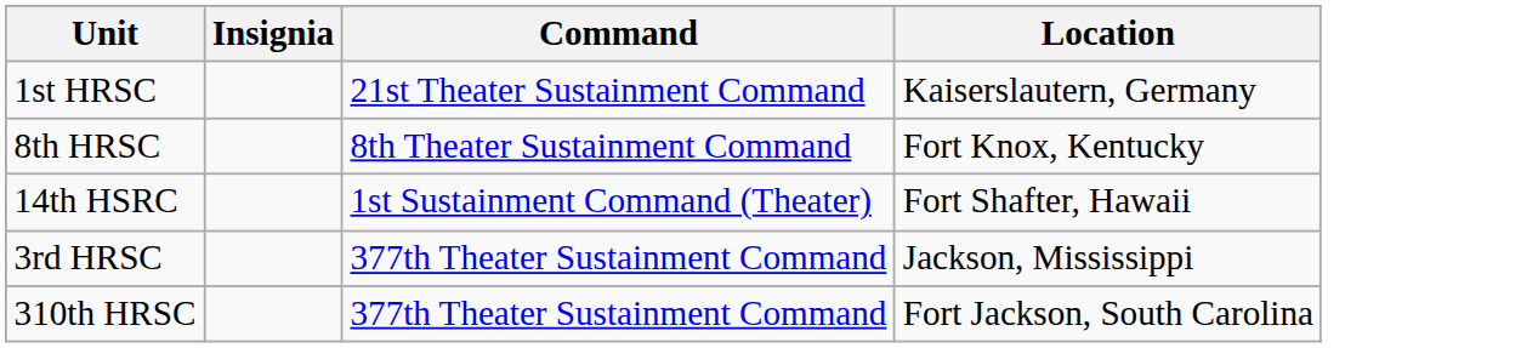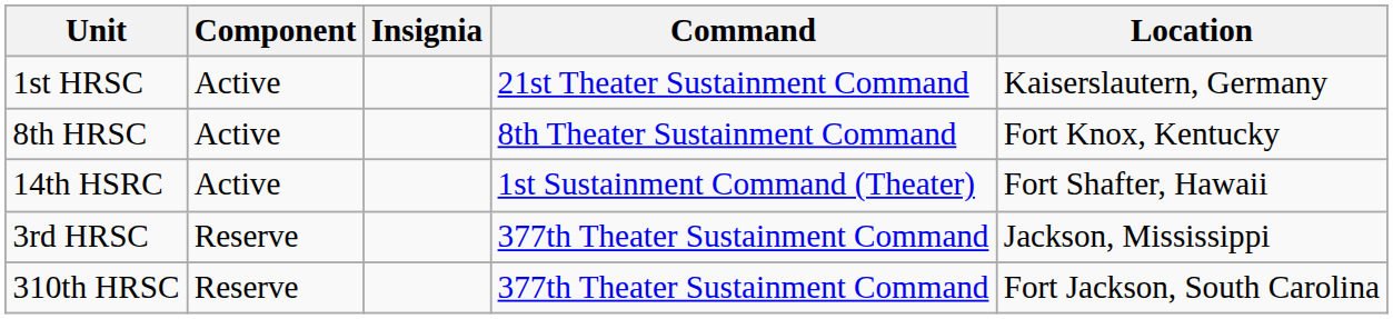+ column: Component | Active | Active | Active | Reserve | Reserve
